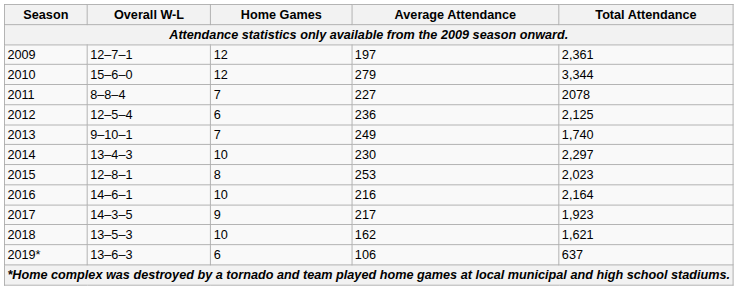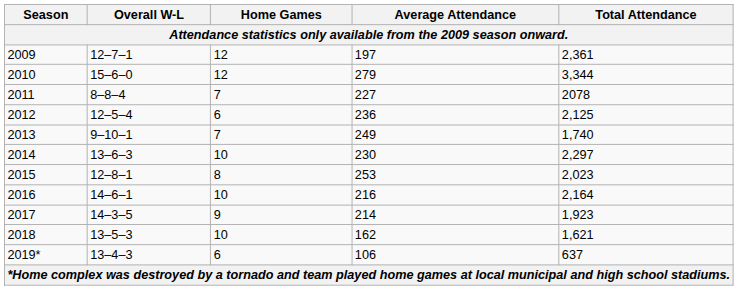2014 | Overall W-L: 13–4–3 -> 13–6–3
2017 | Average Attendance: 217 -> 214
2019* | Overall W-L: 13–6–3 -> 13–4–3
